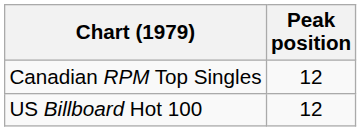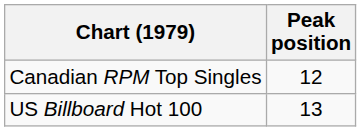US Billboard Hot 100 | Peak position: 12 -> 13
